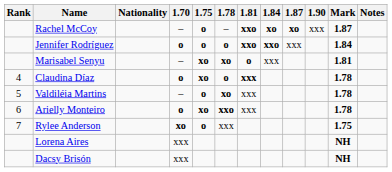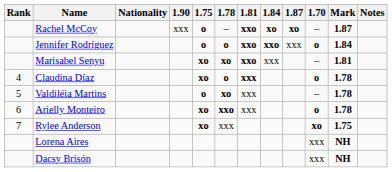columns swapped: 1.70 <-> 1.90
Marisabel Senyu | 1.81: o -> xxo
Rylee Anderson | 1.75: o -> xo
